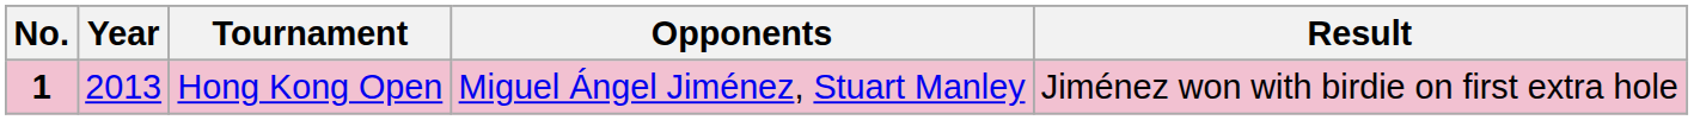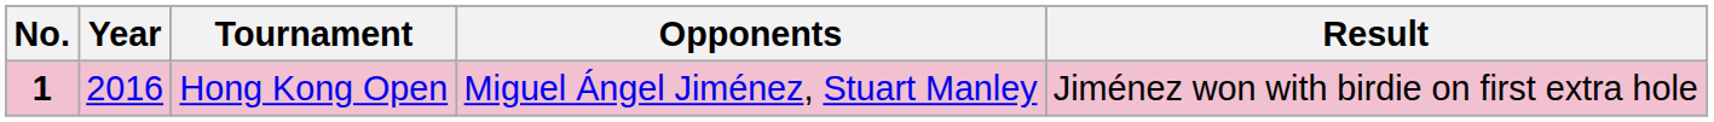Hong Kong Open | Year: 2013 -> 2016
